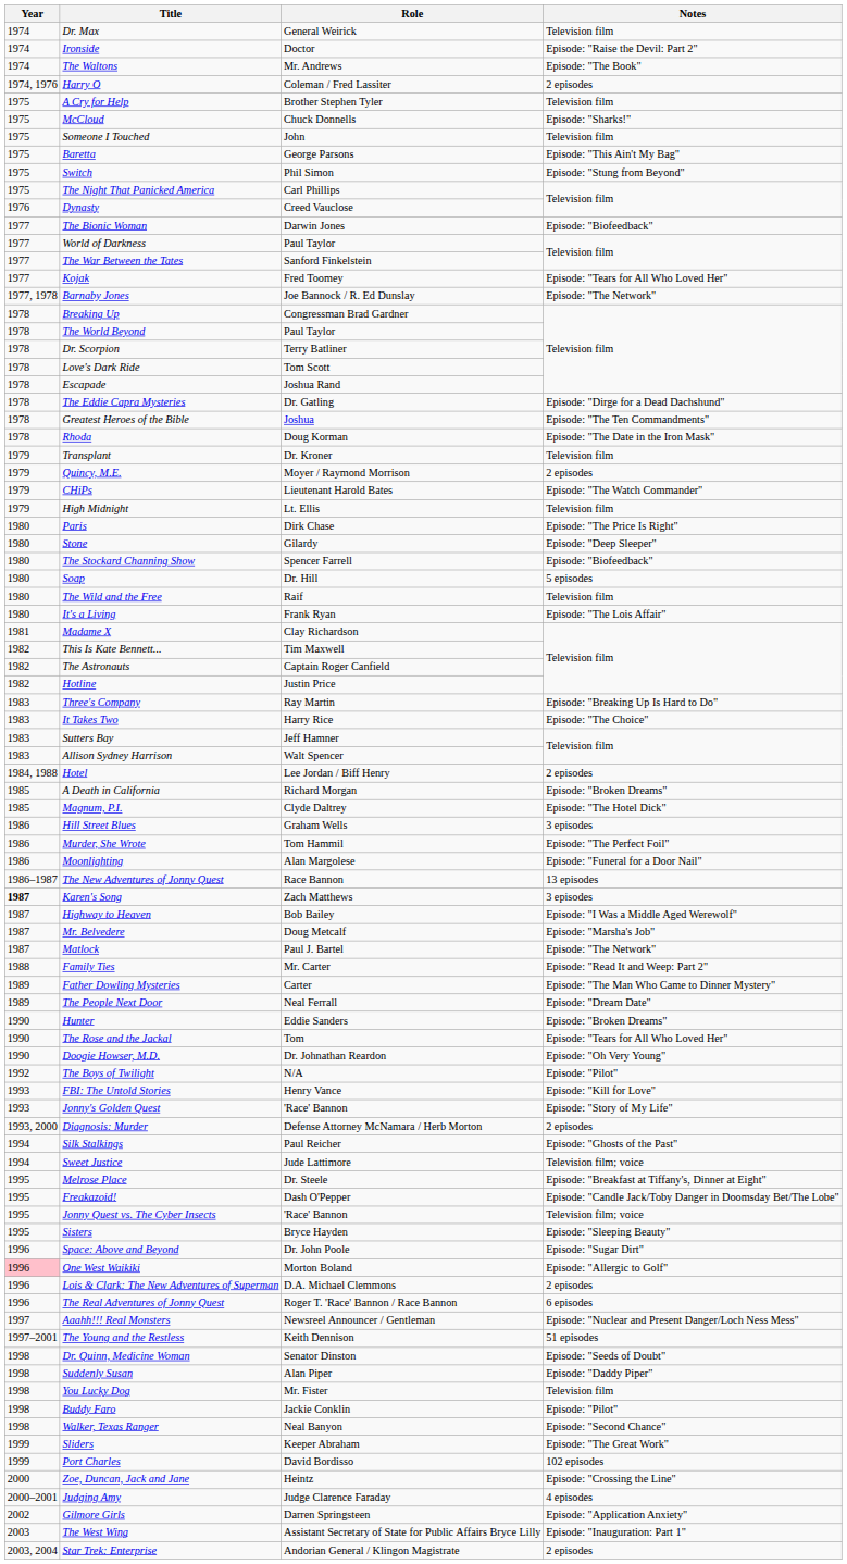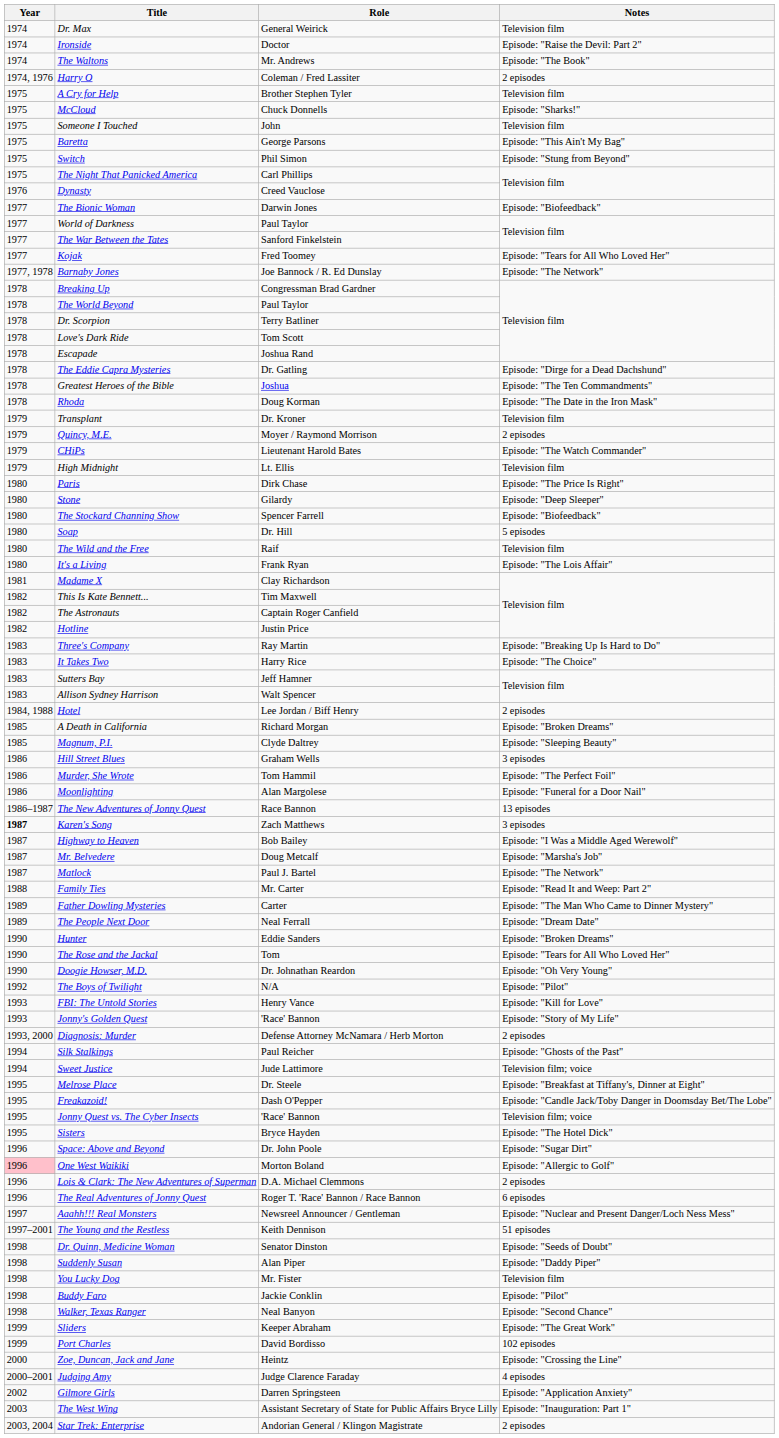Magnum, P.I. | Notes: Episode: "The Hotel Dick" -> Episode: "Sleeping Beauty"
Sisters | Notes: Episode: "Sleeping Beauty" -> Episode: "The Hotel Dick"
